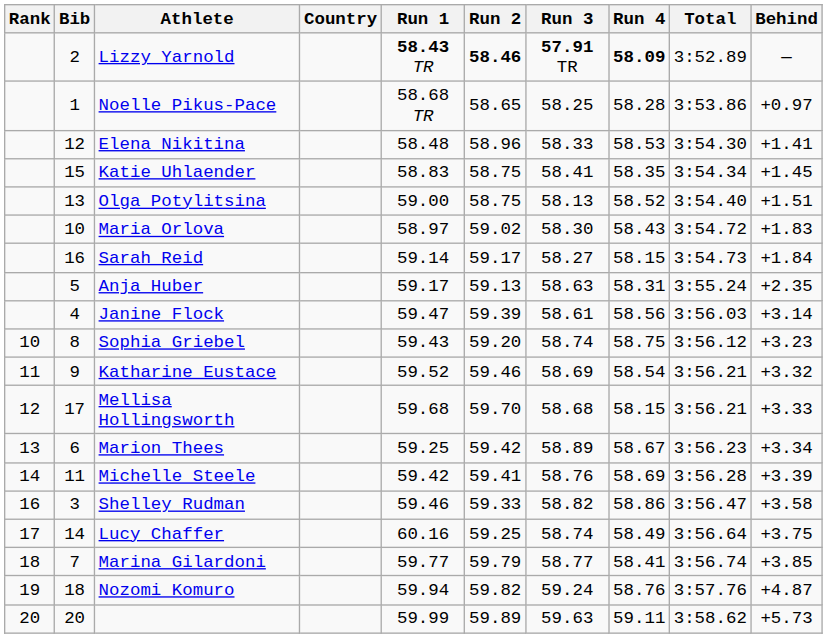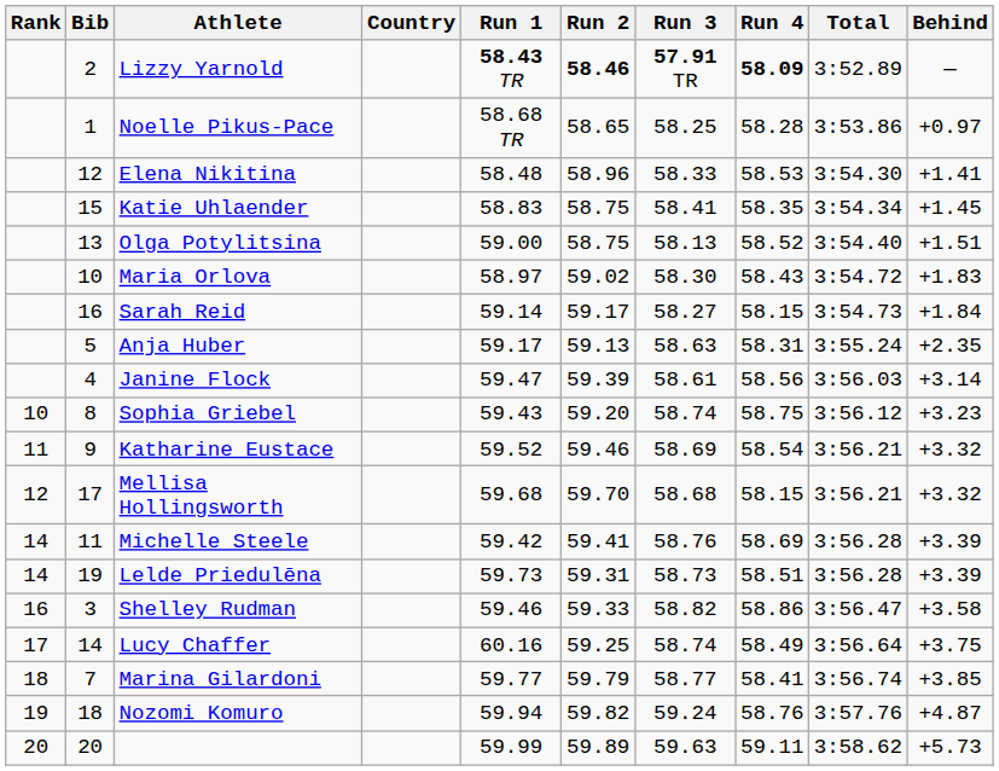Mellisa Hollingsworth | Behind: +3.33 -> +3.32
- row: 13 | 6 | Marion Thees | 59.25 | 59.42 | 58.89 | 58.67 | 3:56.23 | +3.34
+ row: 14 | 19 | Lelde Priedulēna | 59.73 | 59.31 | 58.73 | 58.51 | 3:56.28 | +3.39
